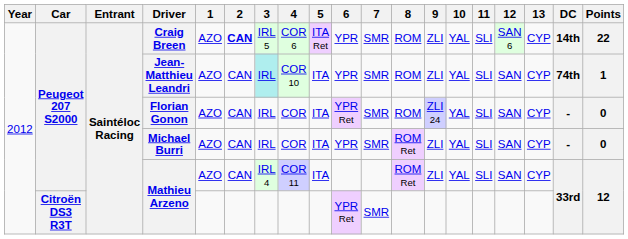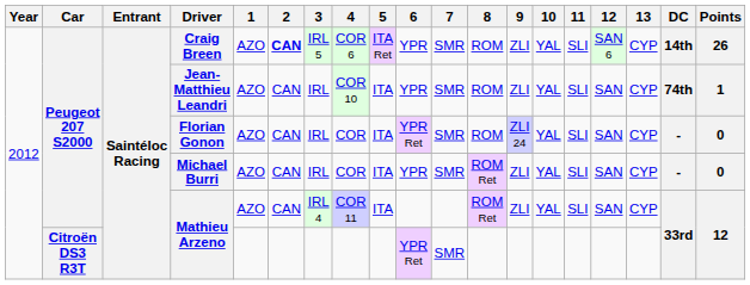Craig Breen | Points: 22 -> 26
Jean-Matthieu Leandri | 3: paleturquoise background -> no background
